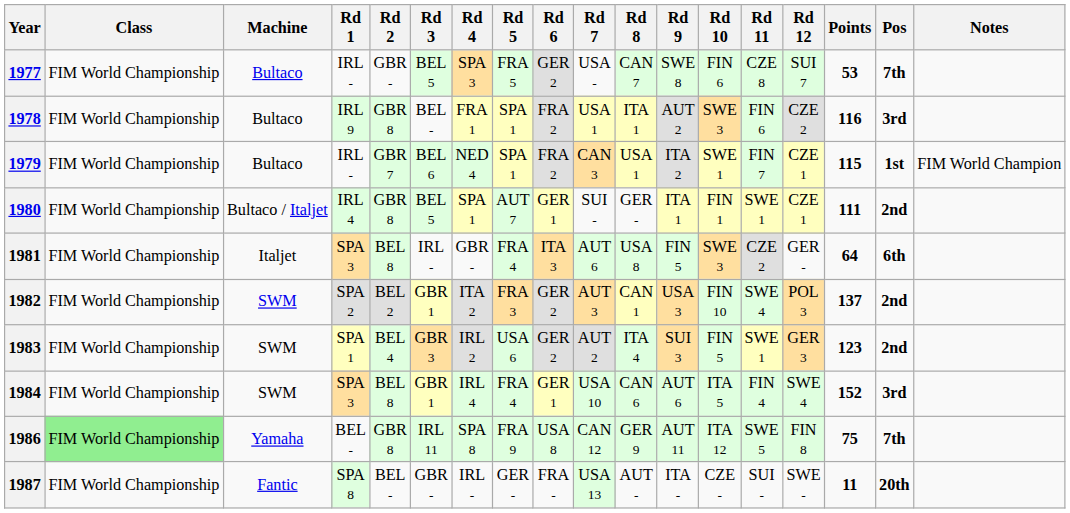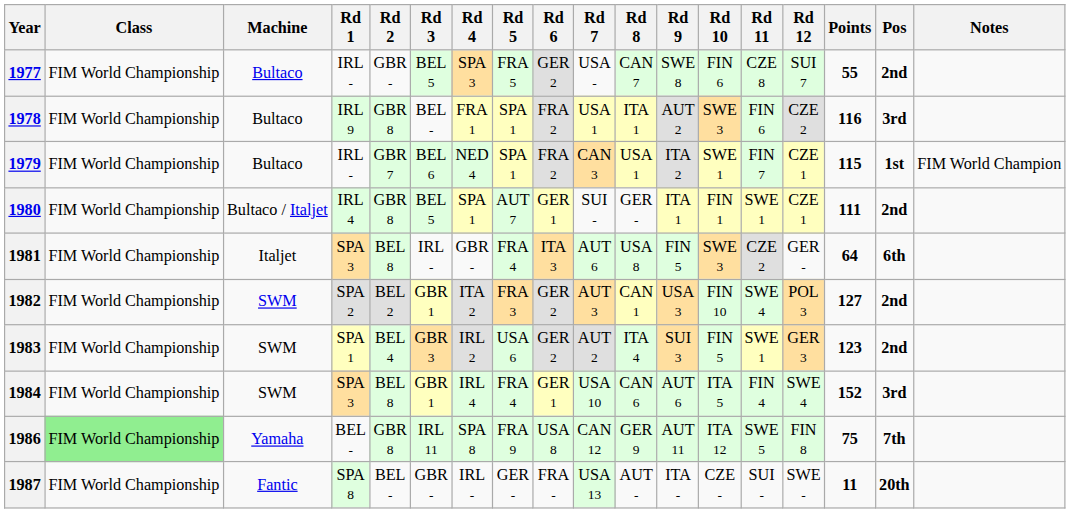1977 | Points: 53 -> 55
1977 | Pos: 7th -> 2nd
1982 | Points: 137 -> 127
